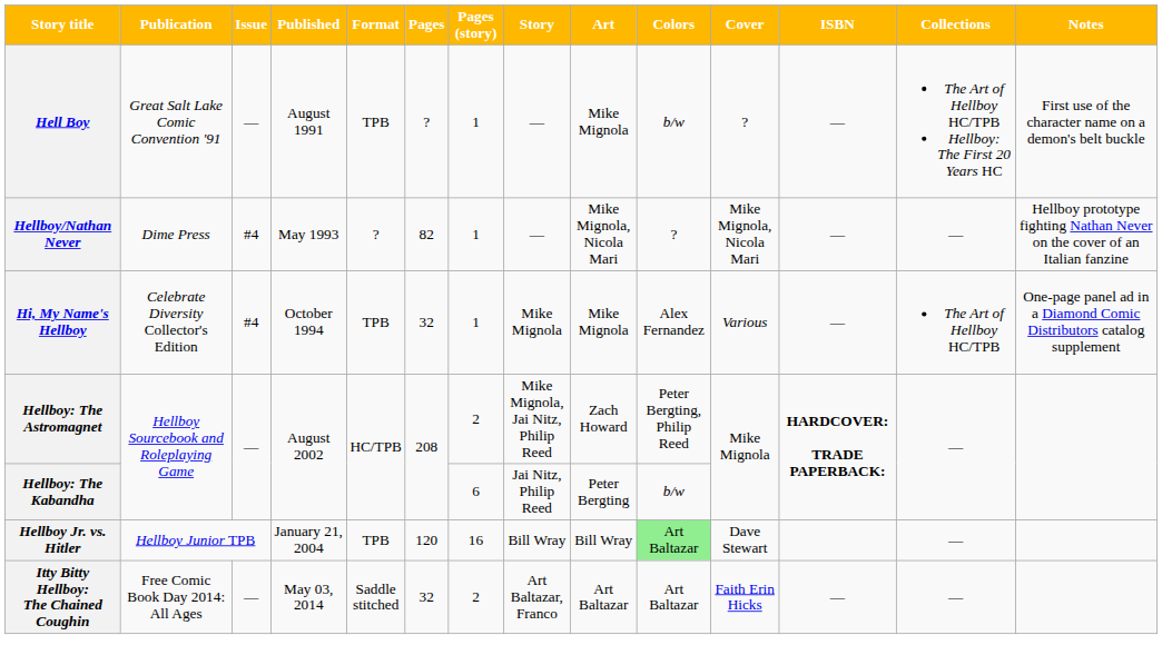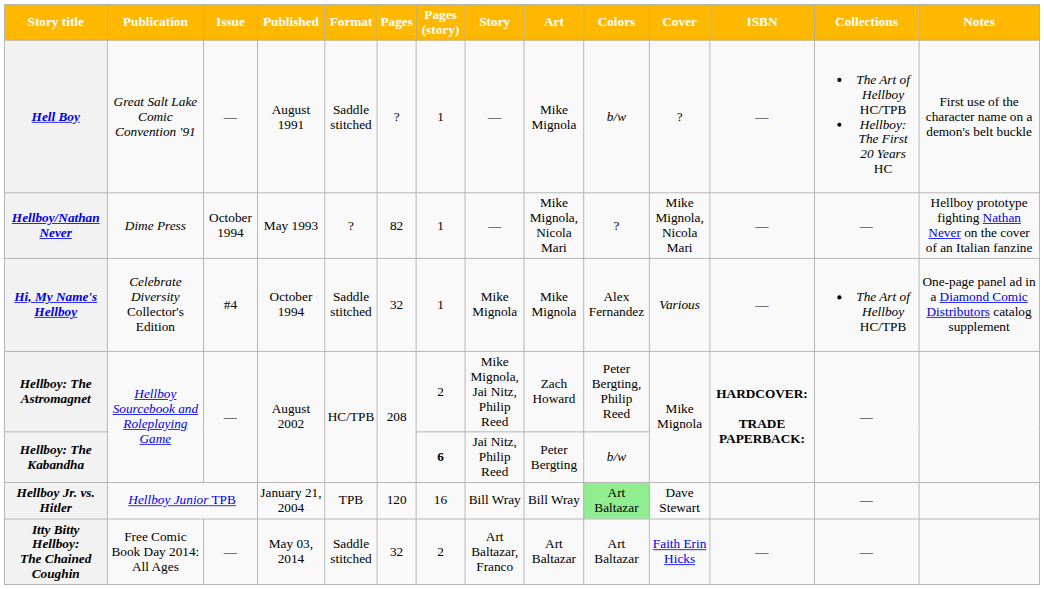Hell Boy | Format: TPB -> Saddle stitched
Hellboy/Nathan Never | Issue: #4 -> October 1994
Hi, My Name's Hellboy | Format: TPB -> Saddle stitched
Hellboy: The Kabandha | Pages (story): normal -> bold
